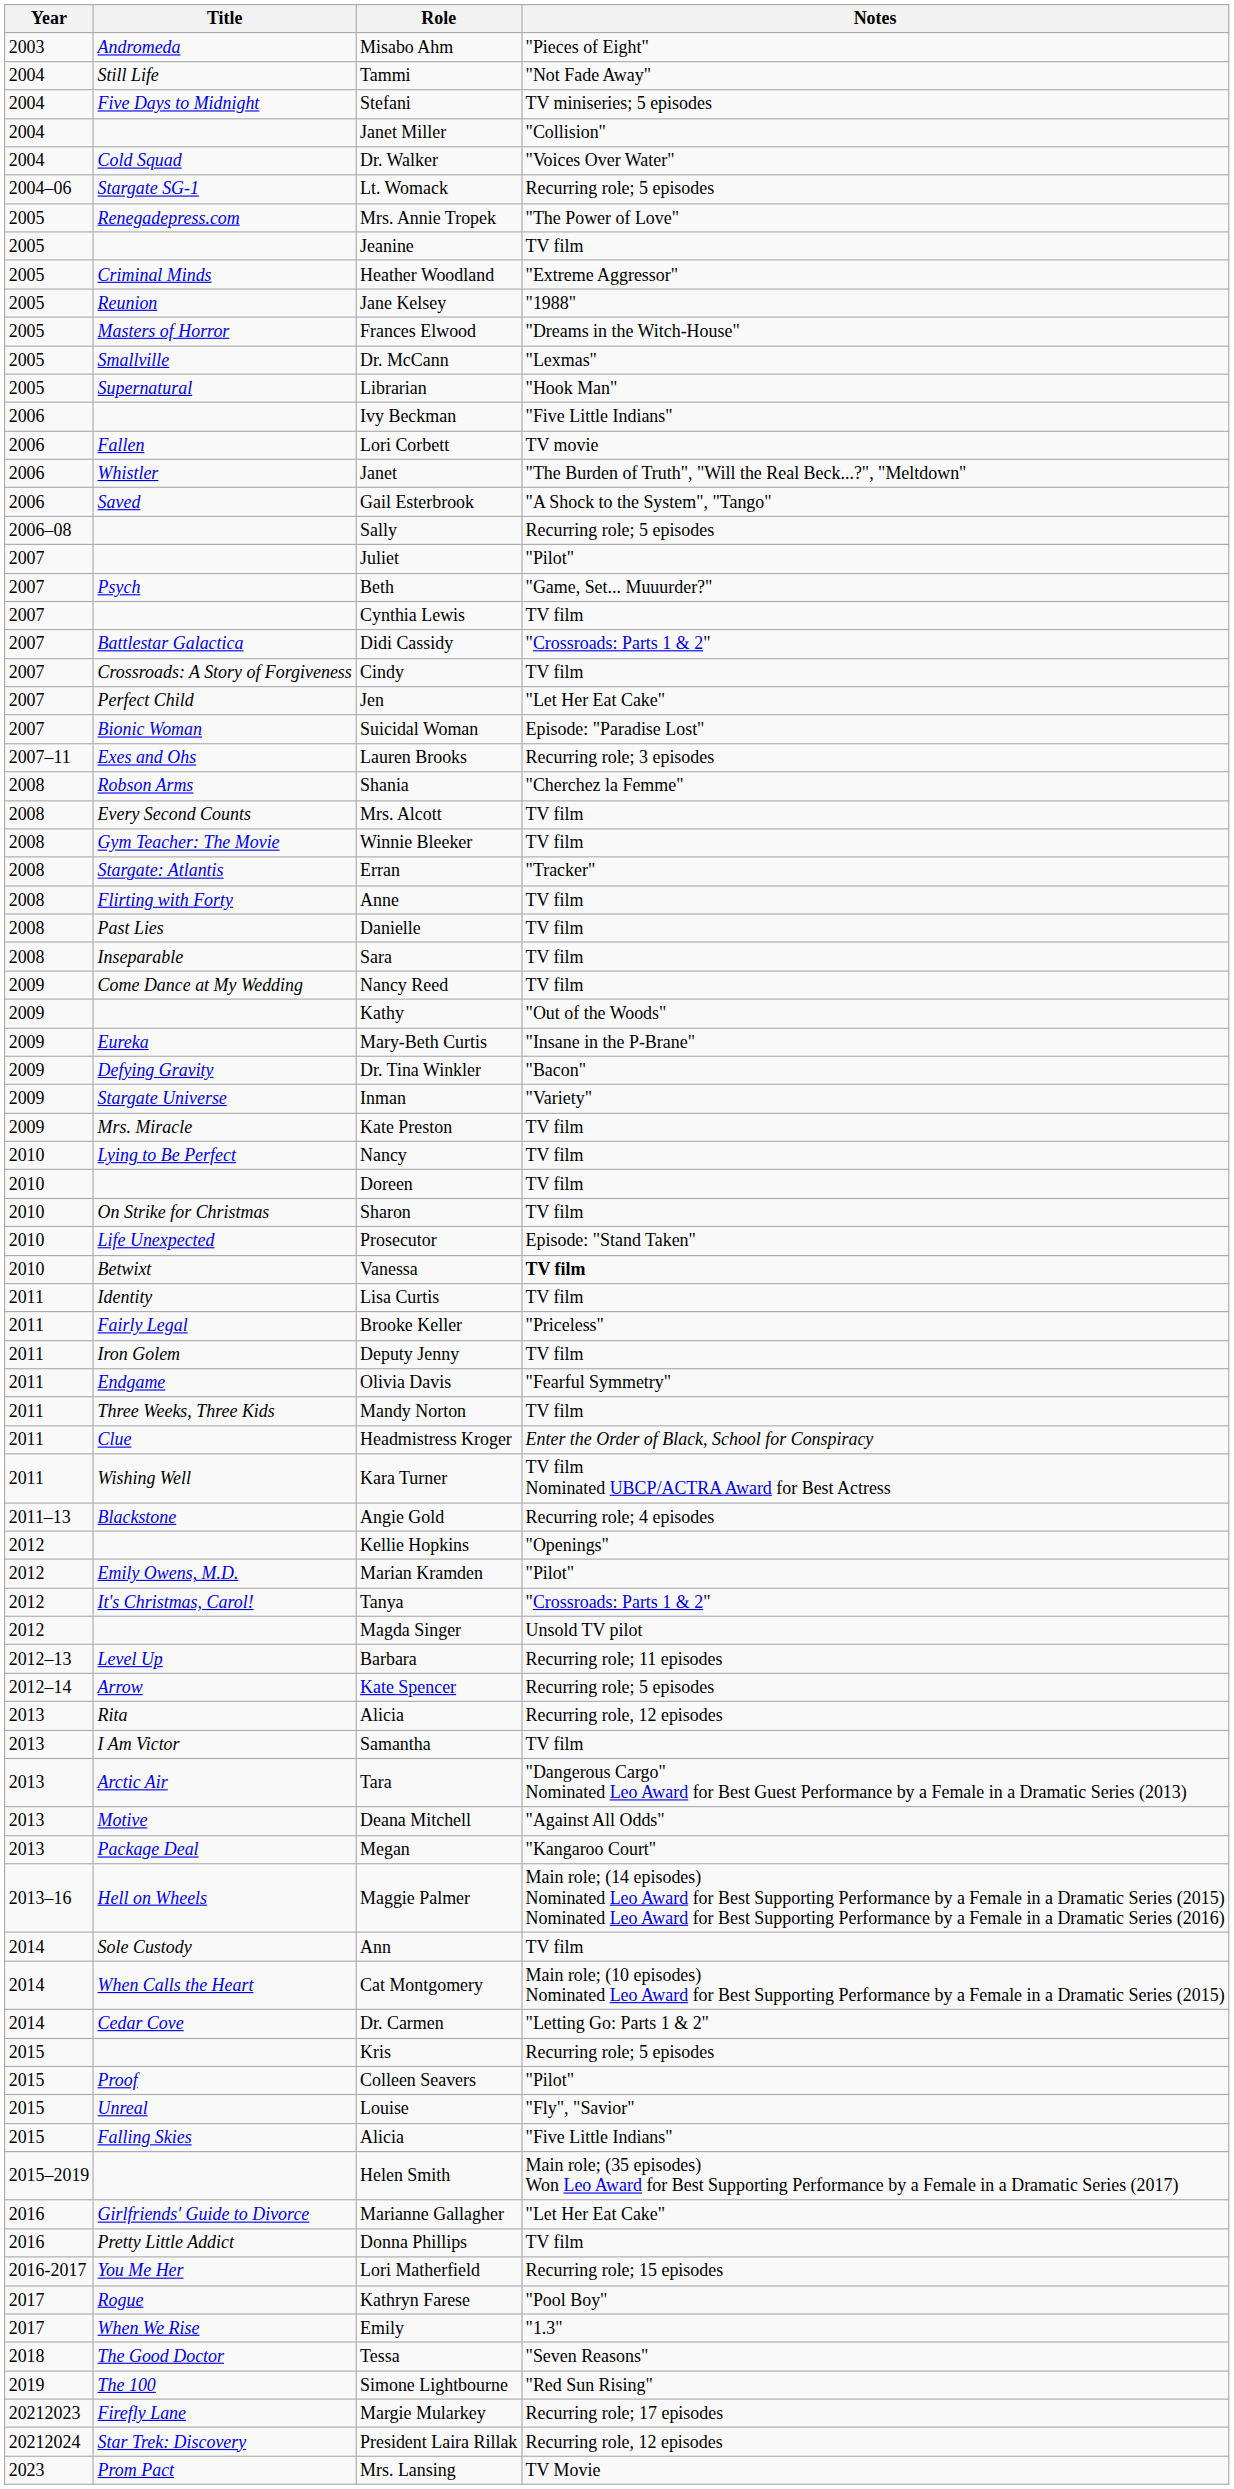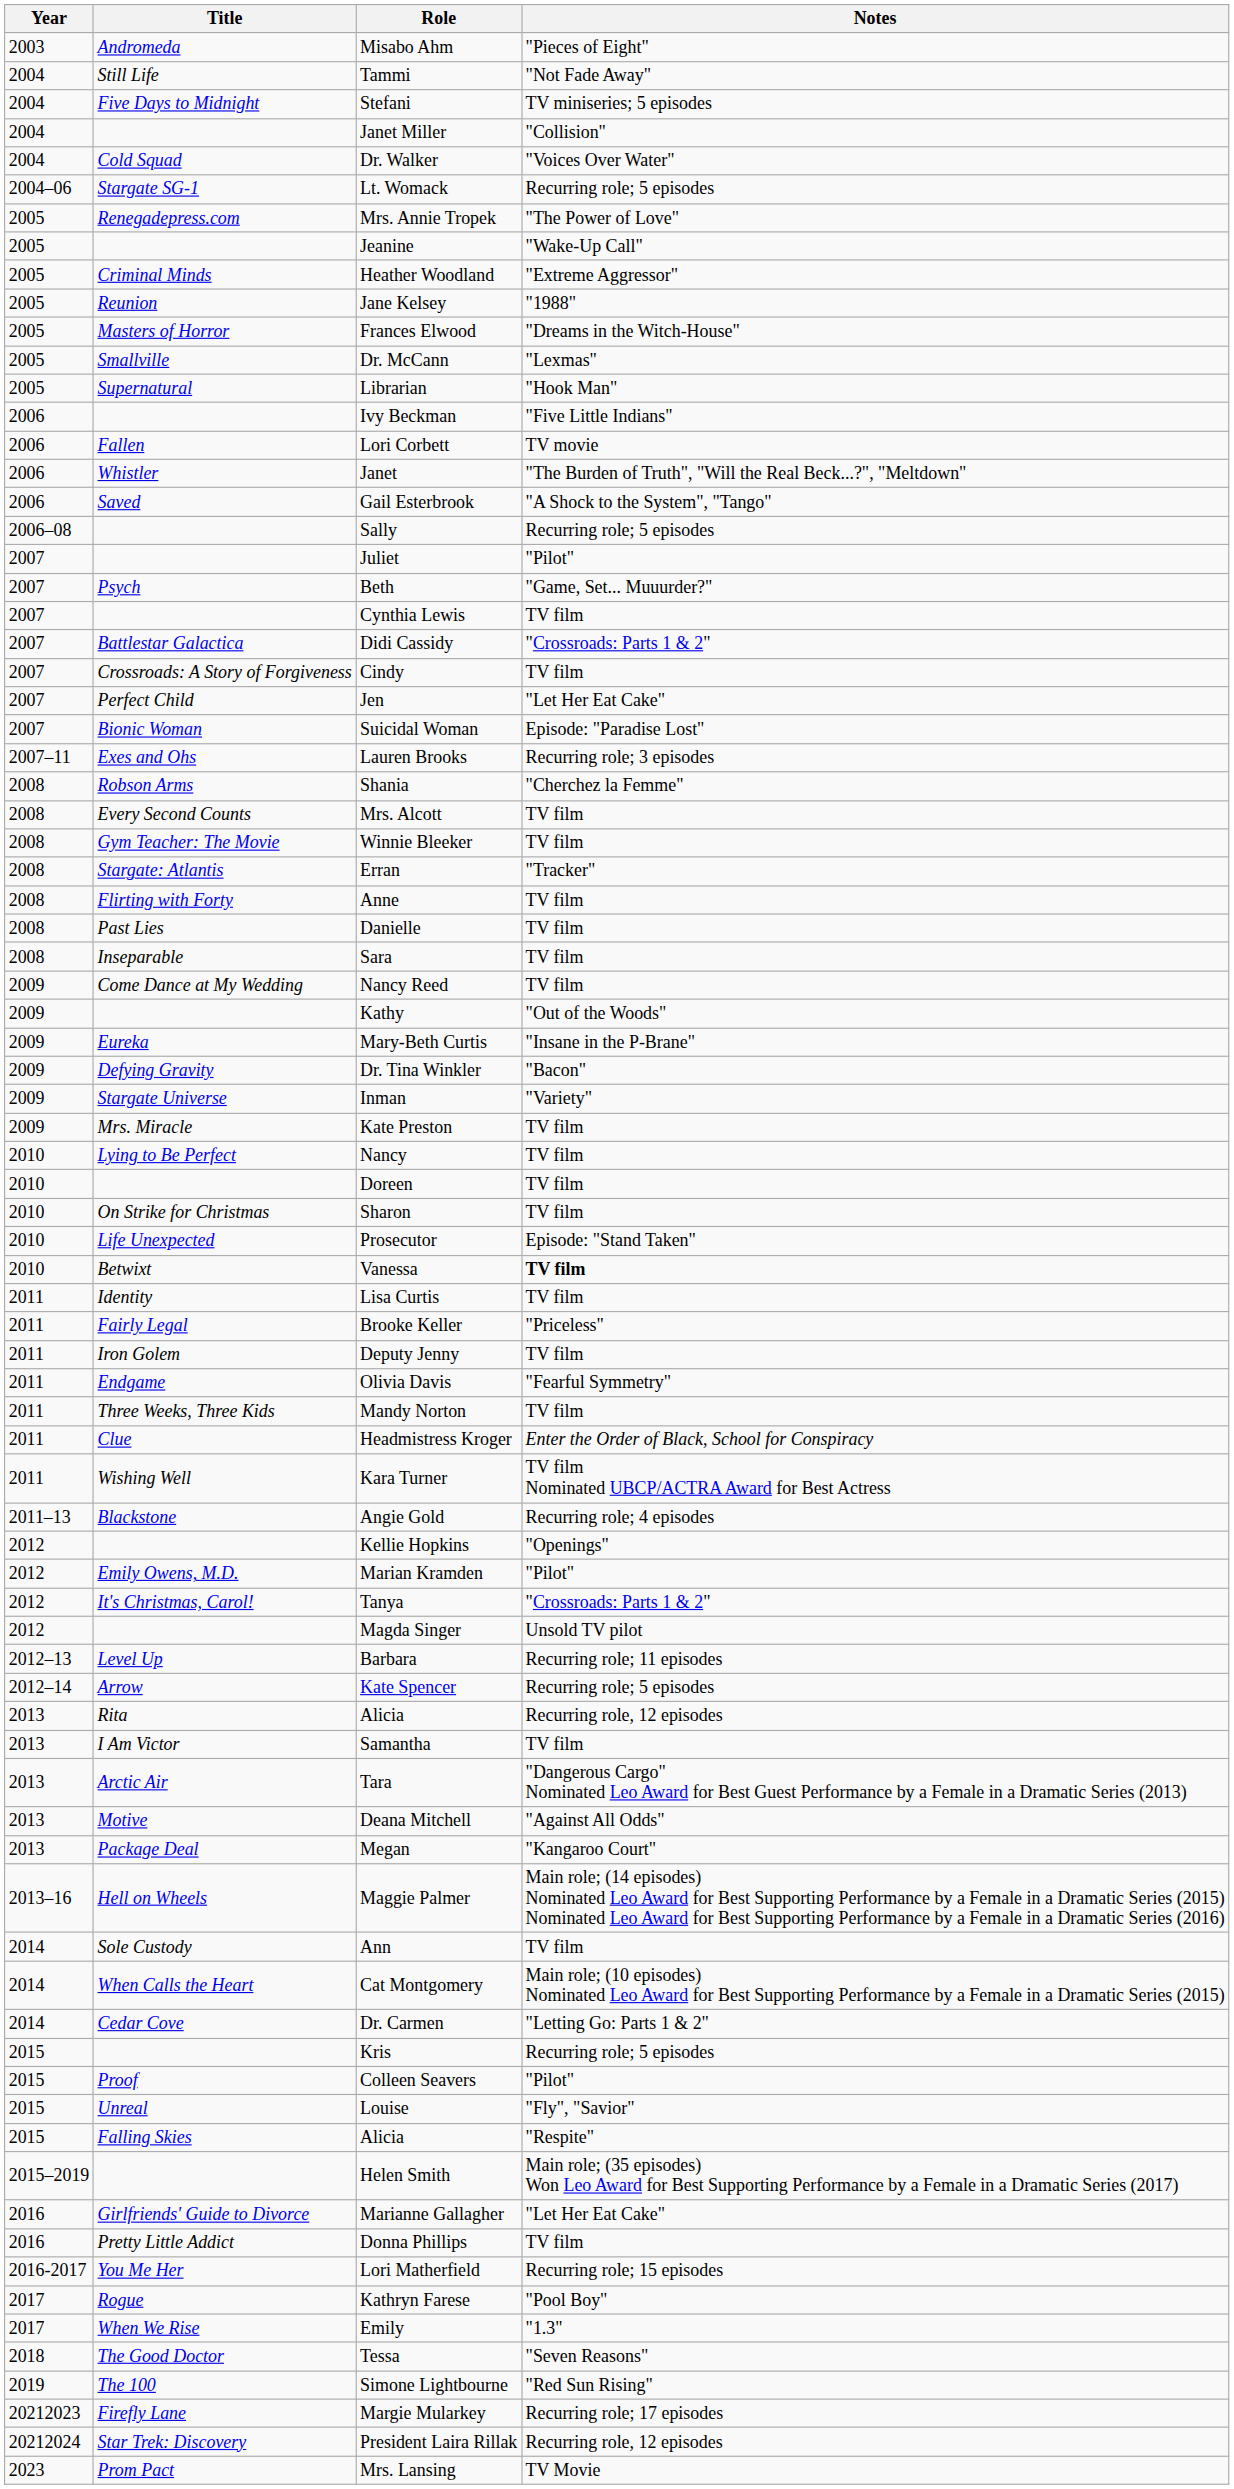Jeanine | Notes: TV film -> "Wake-Up Call"
Falling Skies / Alicia | Notes: "Five Little Indians" -> "Respite"
